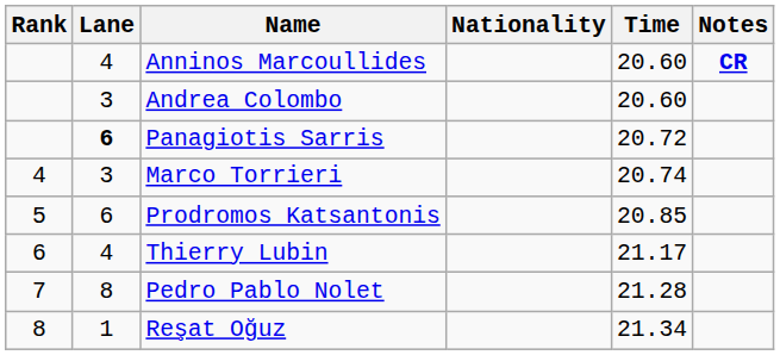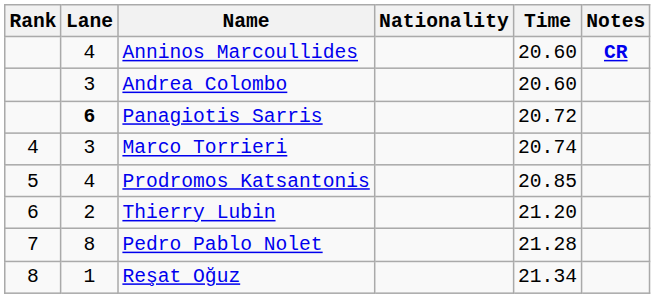Prodromos Katsantonis | Lane: 6 -> 4
Thierry Lubin | Lane: 4 -> 2
Thierry Lubin | Time: 21.17 -> 21.20
